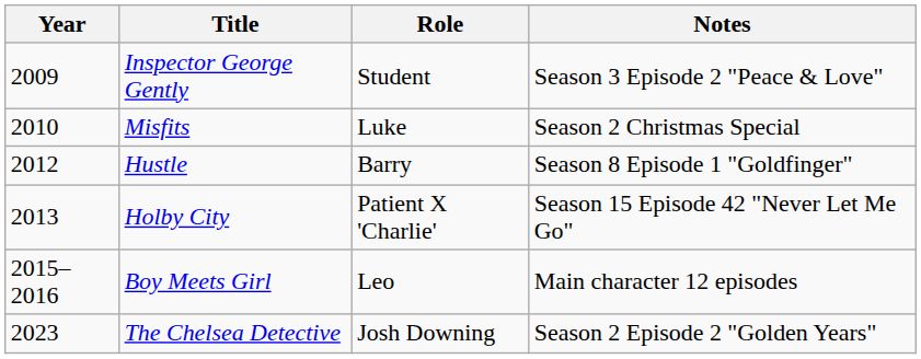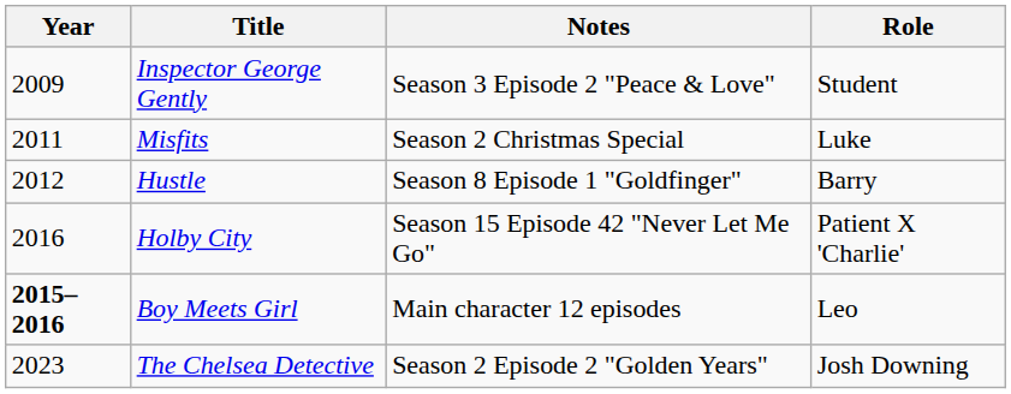columns swapped: Role <-> Notes
Misfits | Year: 2010 -> 2011
Holby City | Year: 2013 -> 2016
Boy Meets Girl | Year: normal -> bold
